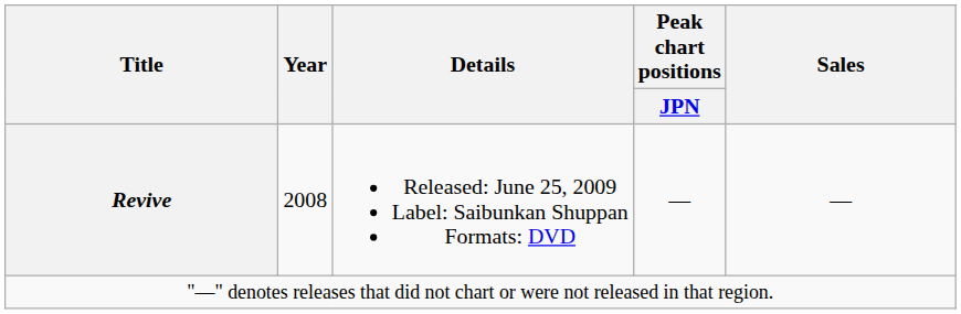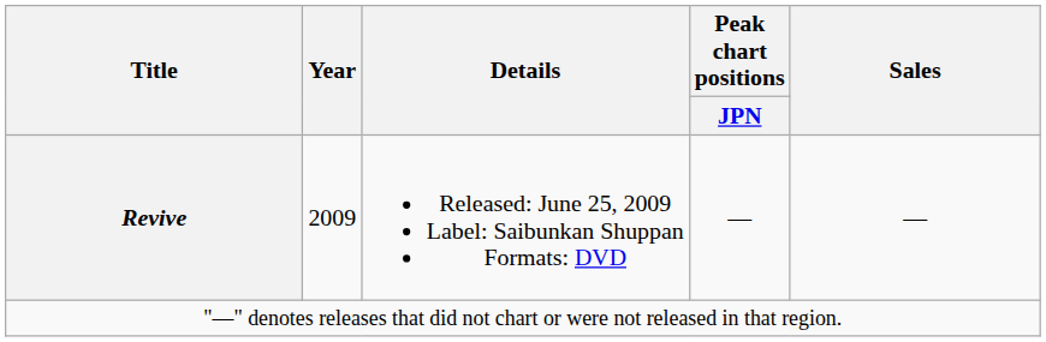Revive | Year: 2008 -> 2009
